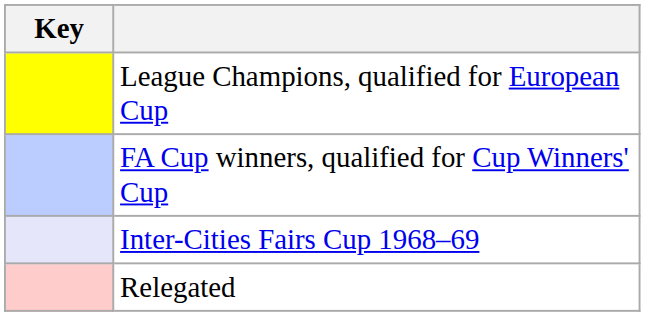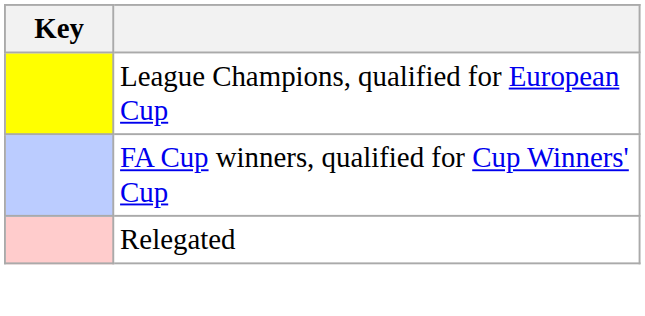- row: Inter-Cities Fairs Cup 1968–69
